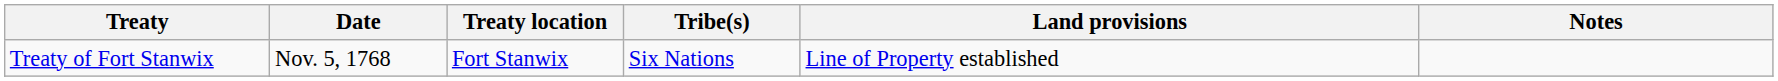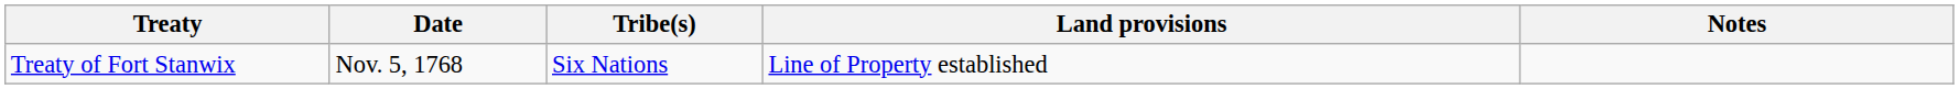- column: Treaty location | Fort Stanwix
